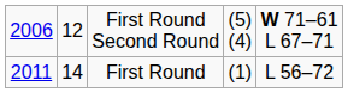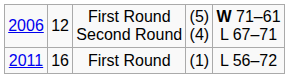First Round | column 2: 14 -> 16
